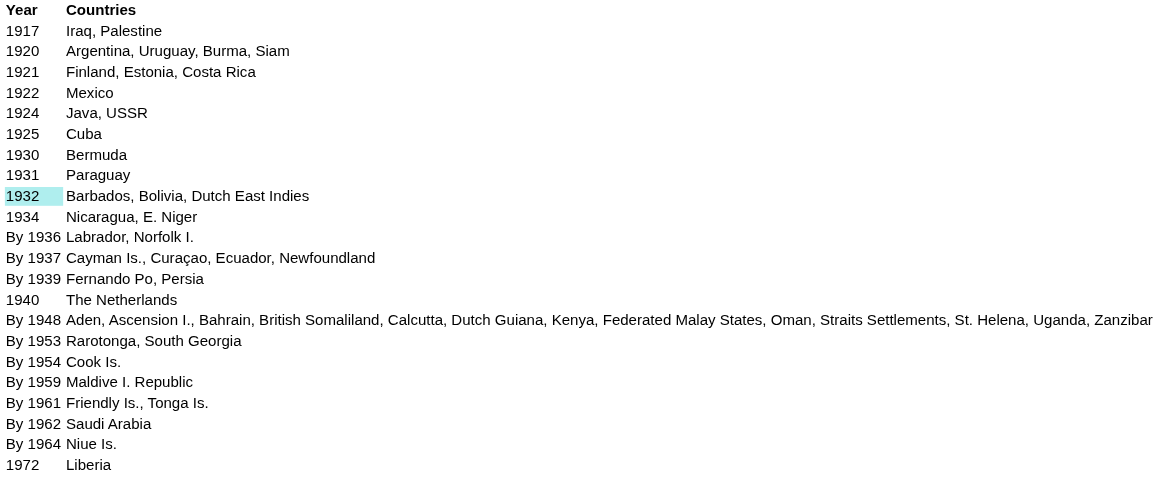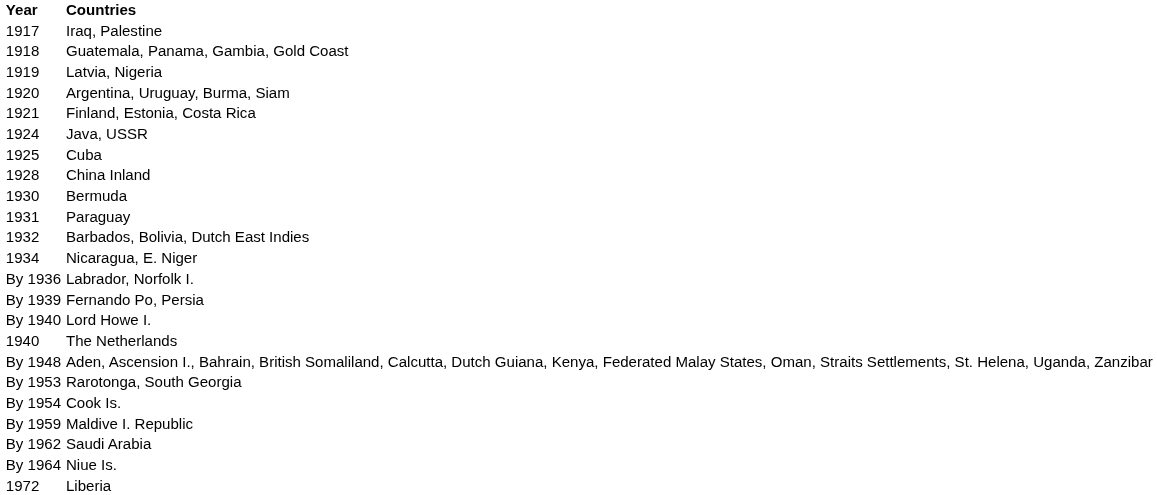+ row: 1918 | Guatemala, Panama, Gambia, Gold Coast
+ row: 1919 | Latvia, Nigeria
- row: 1922 | Mexico
+ row: 1928 | China Inland
Barbados, Bolivia, Dutch East Indies | Year: paleturquoise background -> no background
- row: By 1937 | Cayman Is., Curaçao, Ecuador, Newfoundland
+ row: By 1940 | Lord Howe I.
- row: By 1961 | Friendly Is., Tonga Is.
